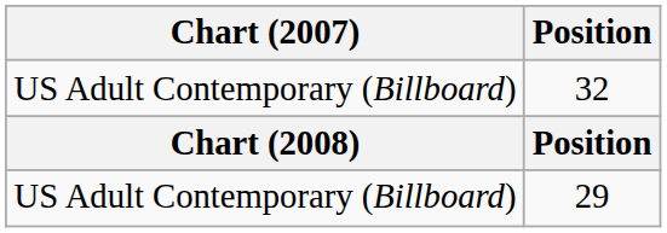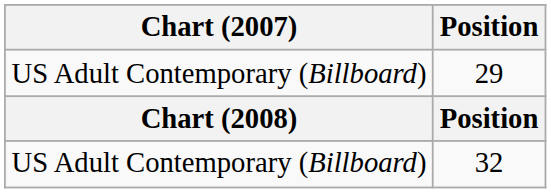rows swapped: 32 <-> 29
